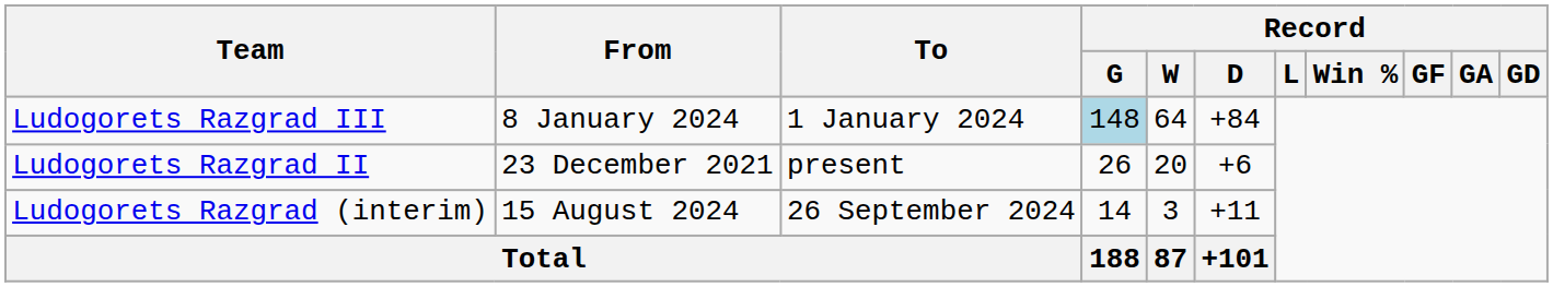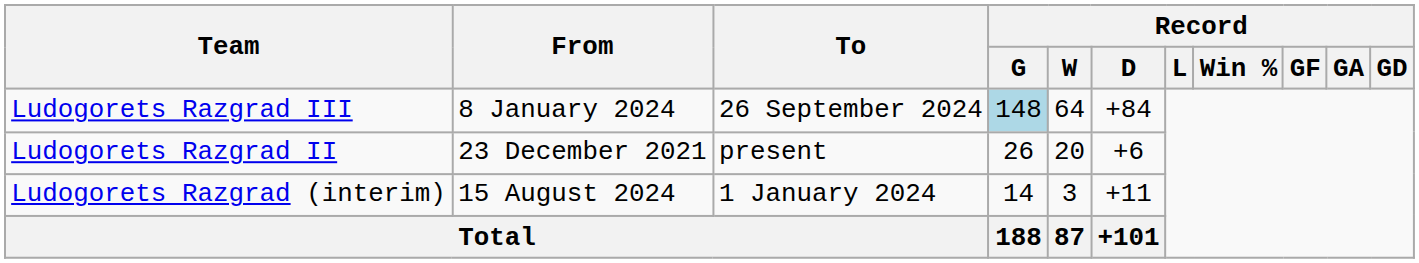Ludogorets Razgrad III | To: 1 January 2024 -> 26 September 2024
Ludogorets Razgrad (interim) | To: 26 September 2024 -> 1 January 2024
